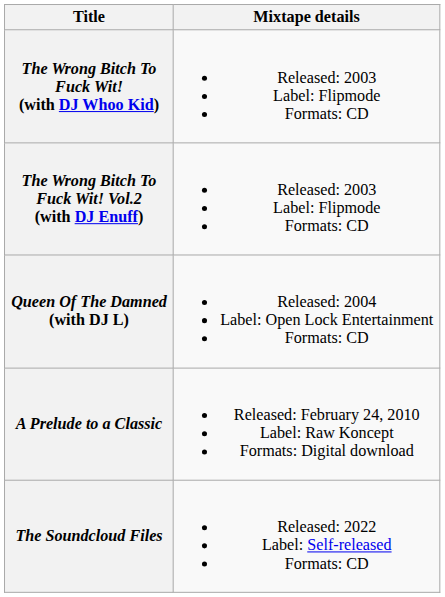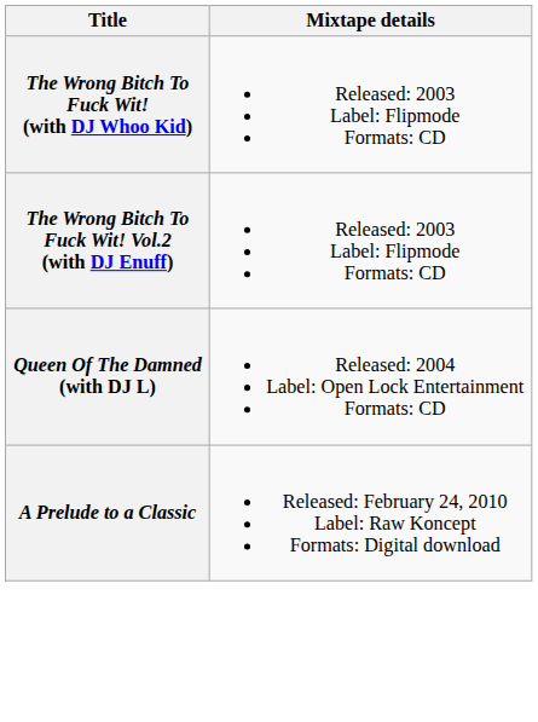- row: The Soundcloud Files | Released: 2022 Label: Self-released Formats: CD
